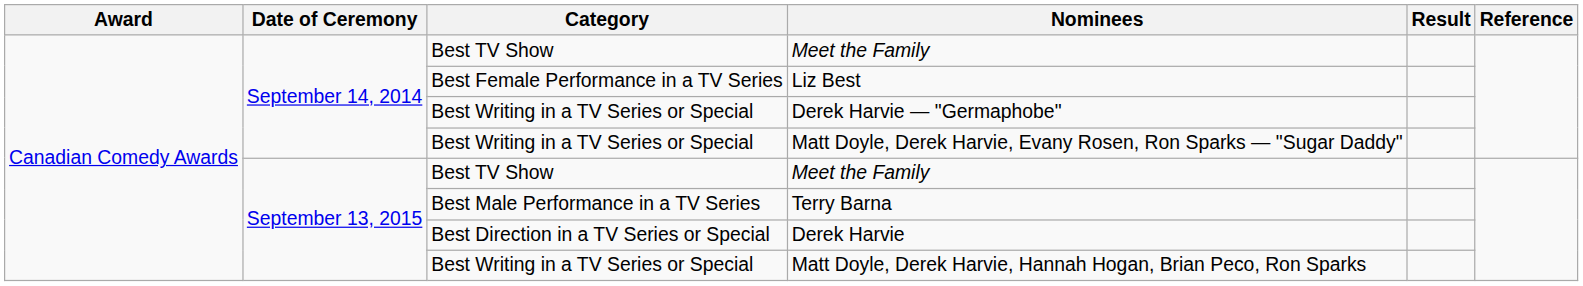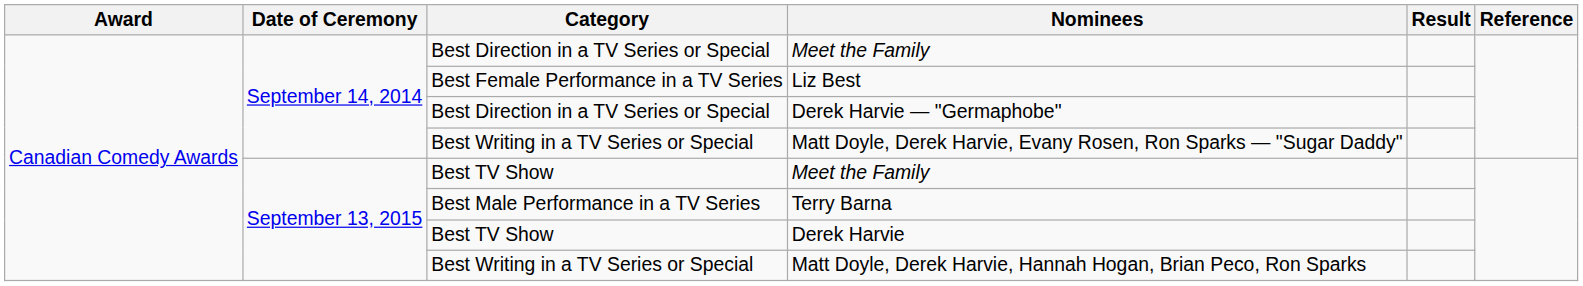September 14, 2014 / Meet the Family | Category: Best TV Show -> Best Direction in a TV Series or Special
Derek Harvie — "Germaphobe" | Category: Best Writing in a TV Series or Special -> Best Direction in a TV Series or Special
Derek Harvie | Category: Best Direction in a TV Series or Special -> Best TV Show
